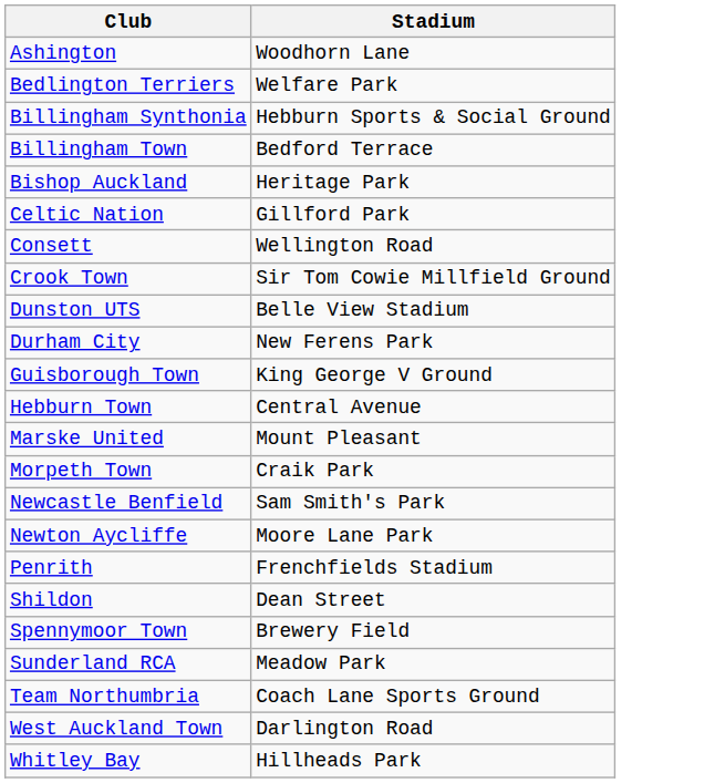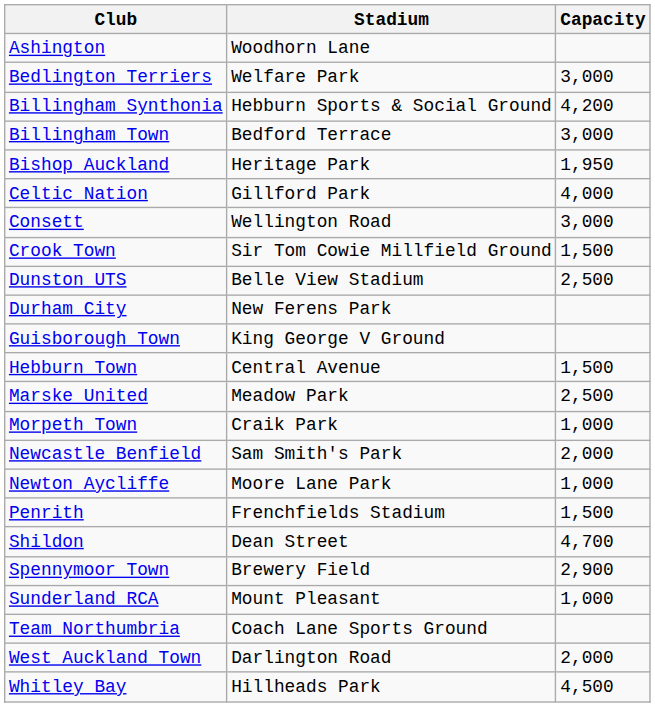+ column: Capacity | 3,000 | 4,200 | 3,000 | 1,950 | 4,000 | 3,000 | 1,500 | 2,500 | 1,500 | 2,500 | 1,000 | 2,000 | 1,000 | 1,500 | 4,700 | 2,900 | 1,000 | 2,000 | 4,500
Marske United | Stadium: Mount Pleasant -> Meadow Park
Sunderland RCA | Stadium: Meadow Park -> Mount Pleasant
